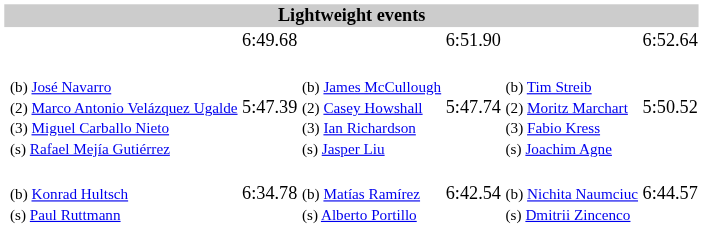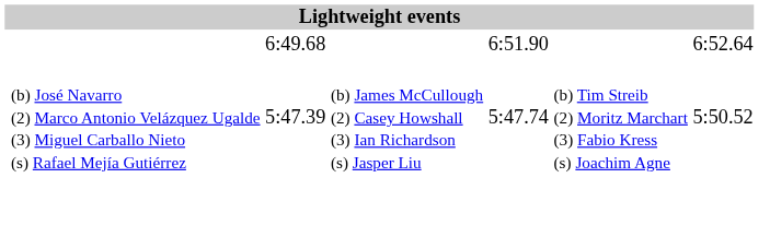- row: (b) Konrad Hultsch (s) Paul Ruttmann | 6:34.78 | (b) Matías Ramírez (s) Alberto Portillo | 6:42.54 | (b) Nichita Naumciuc (s) Dmitrii Zincenco | 6:44.57
